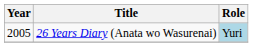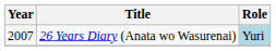26 Years Diary (Anata wo Wasurenai) | Year: 2005 -> 2007
